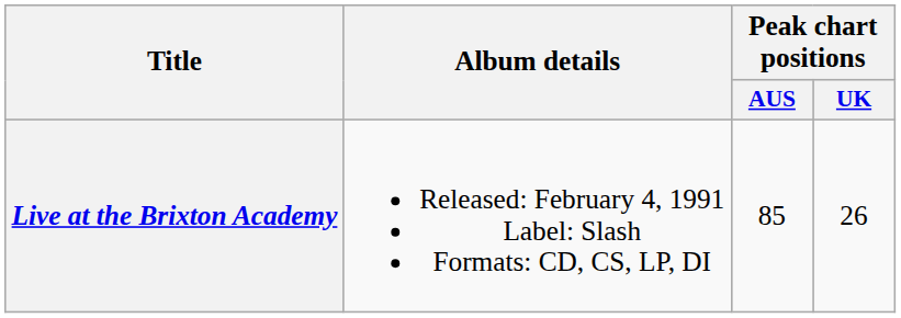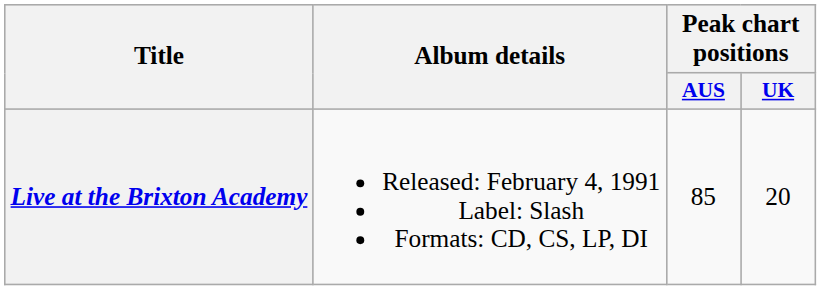Live at the Brixton Academy | Peak chart positions / UK: 26 -> 20
